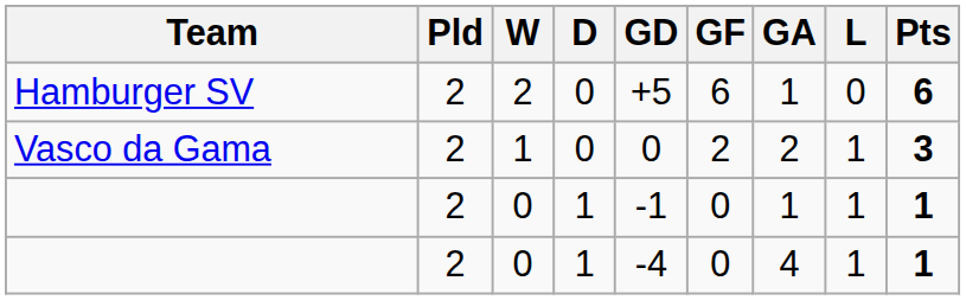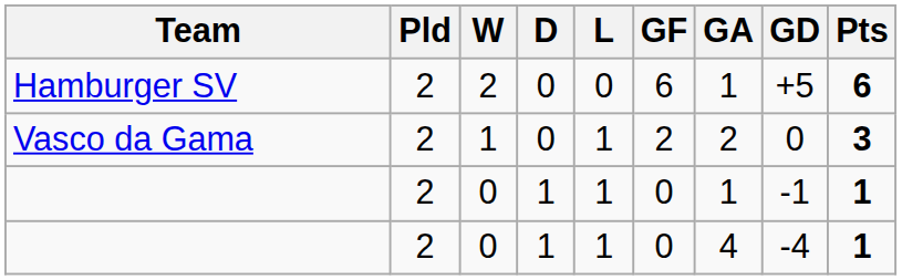columns swapped: L <-> GD
